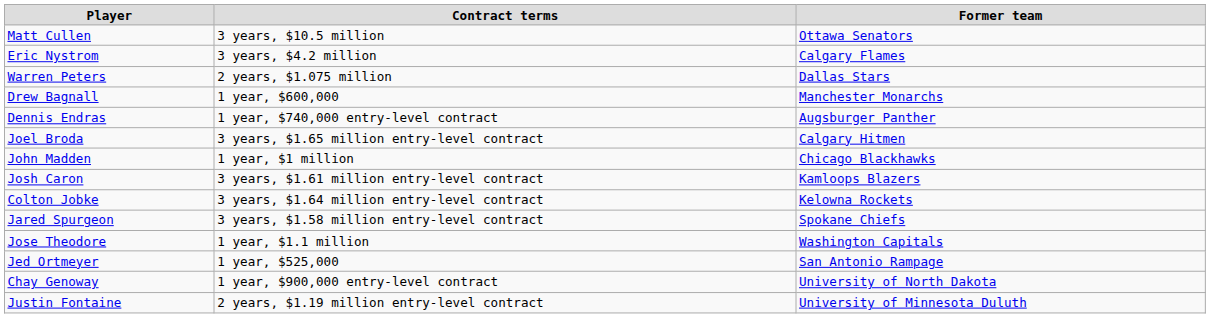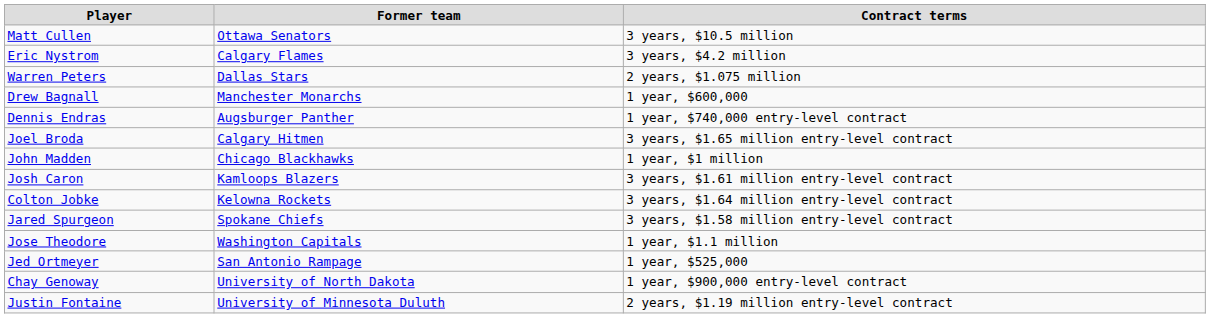columns swapped: Former team <-> Contract terms
